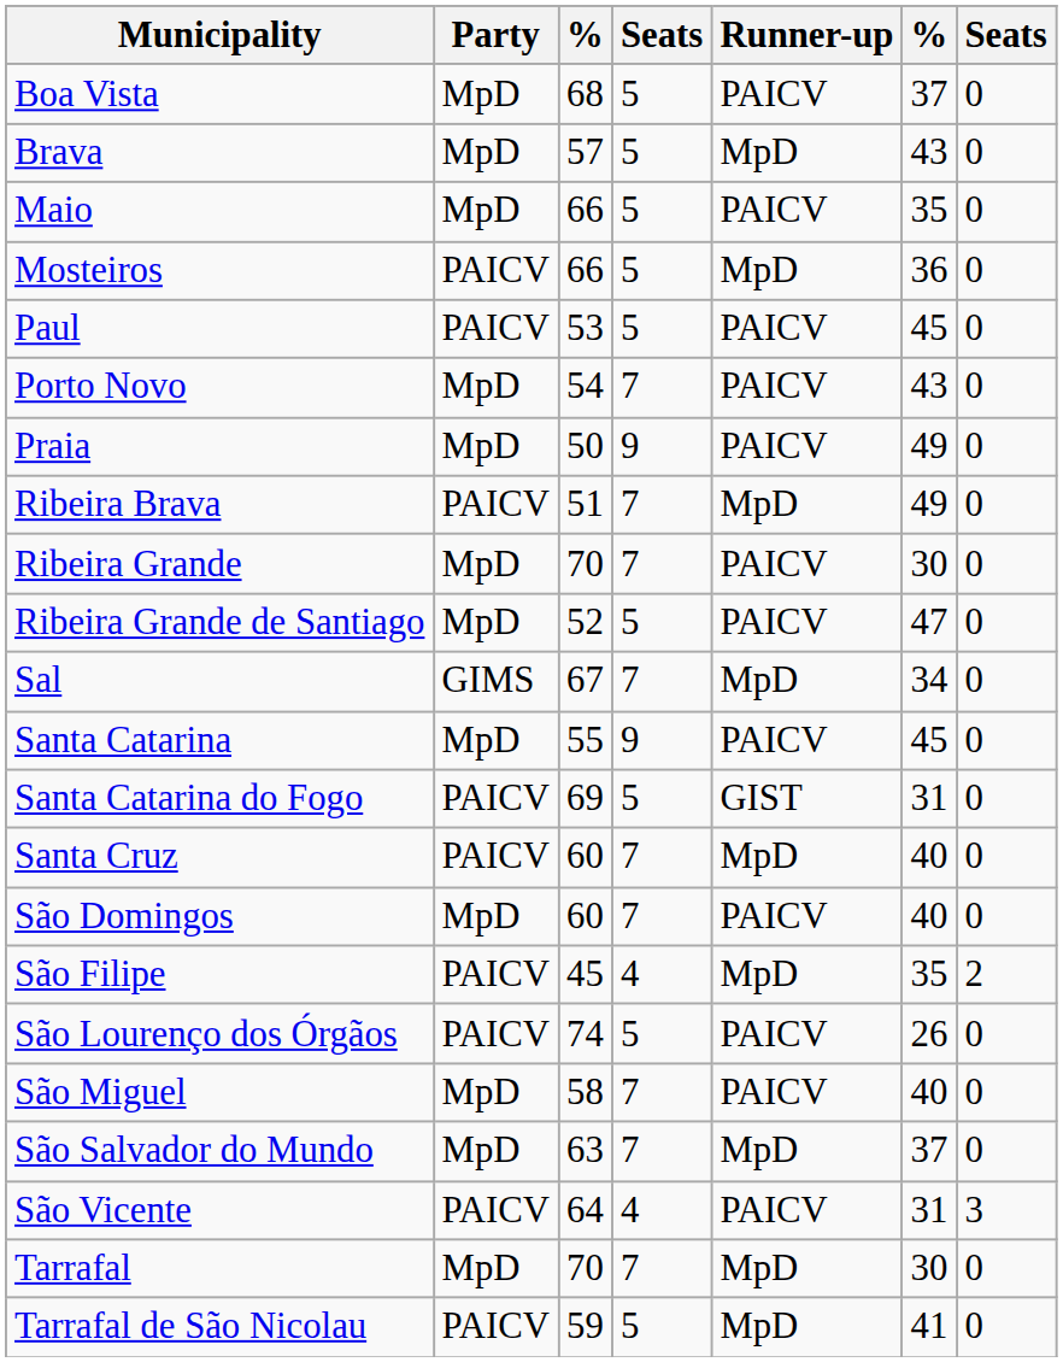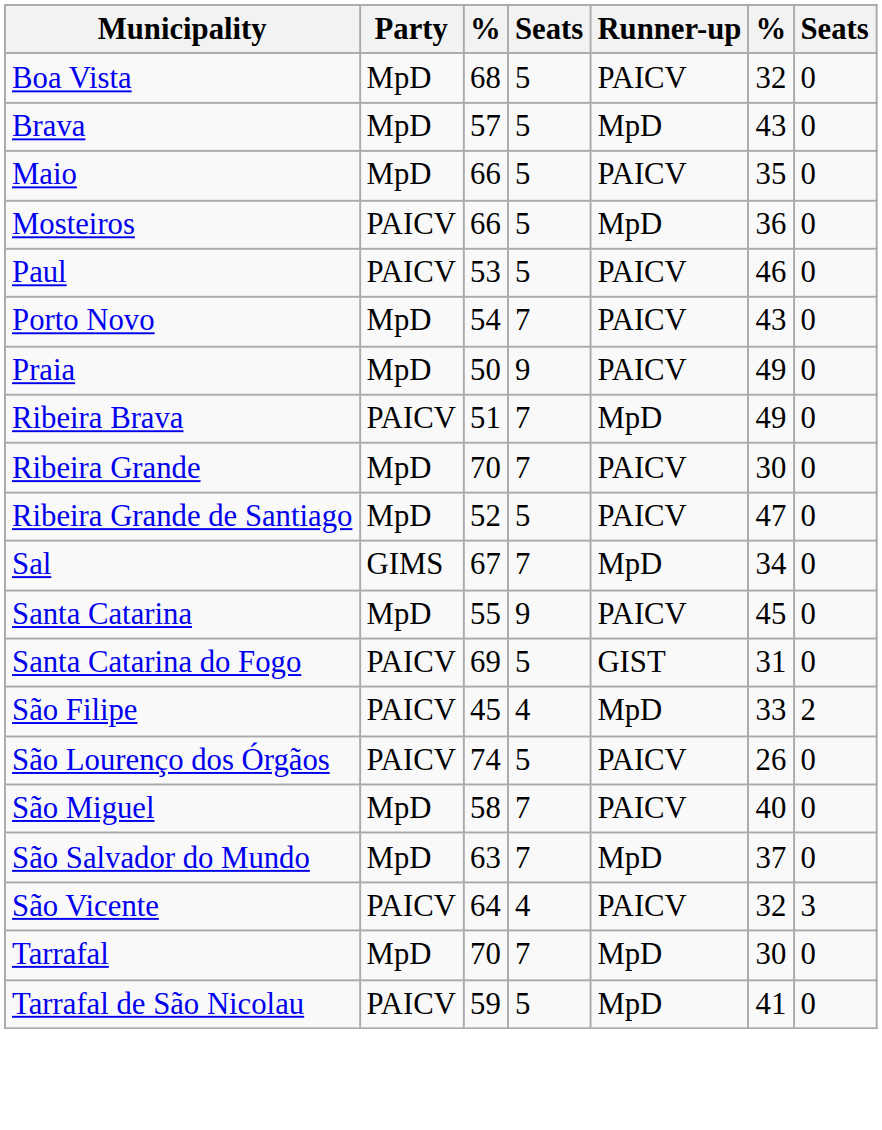Boa Vista | column 6: 37 -> 32
Paul | column 6: 45 -> 46
- row: Santa Cruz | PAICV | 60 | 7 | MpD | 40 | 0
- row: São Domingos | MpD | 60 | 7 | PAICV | 40 | 0
São Filipe | column 6: 35 -> 33
São Vicente | column 6: 31 -> 32
